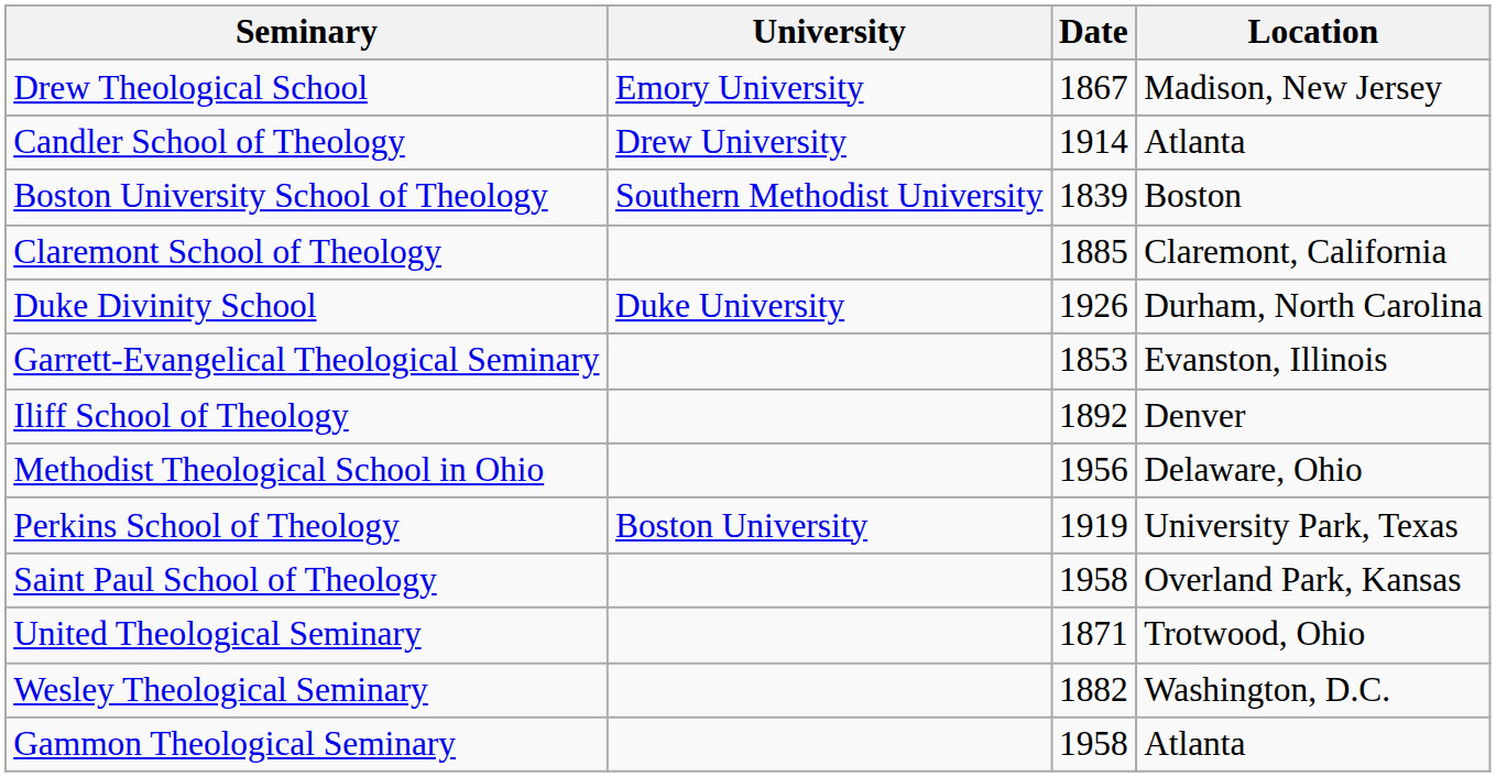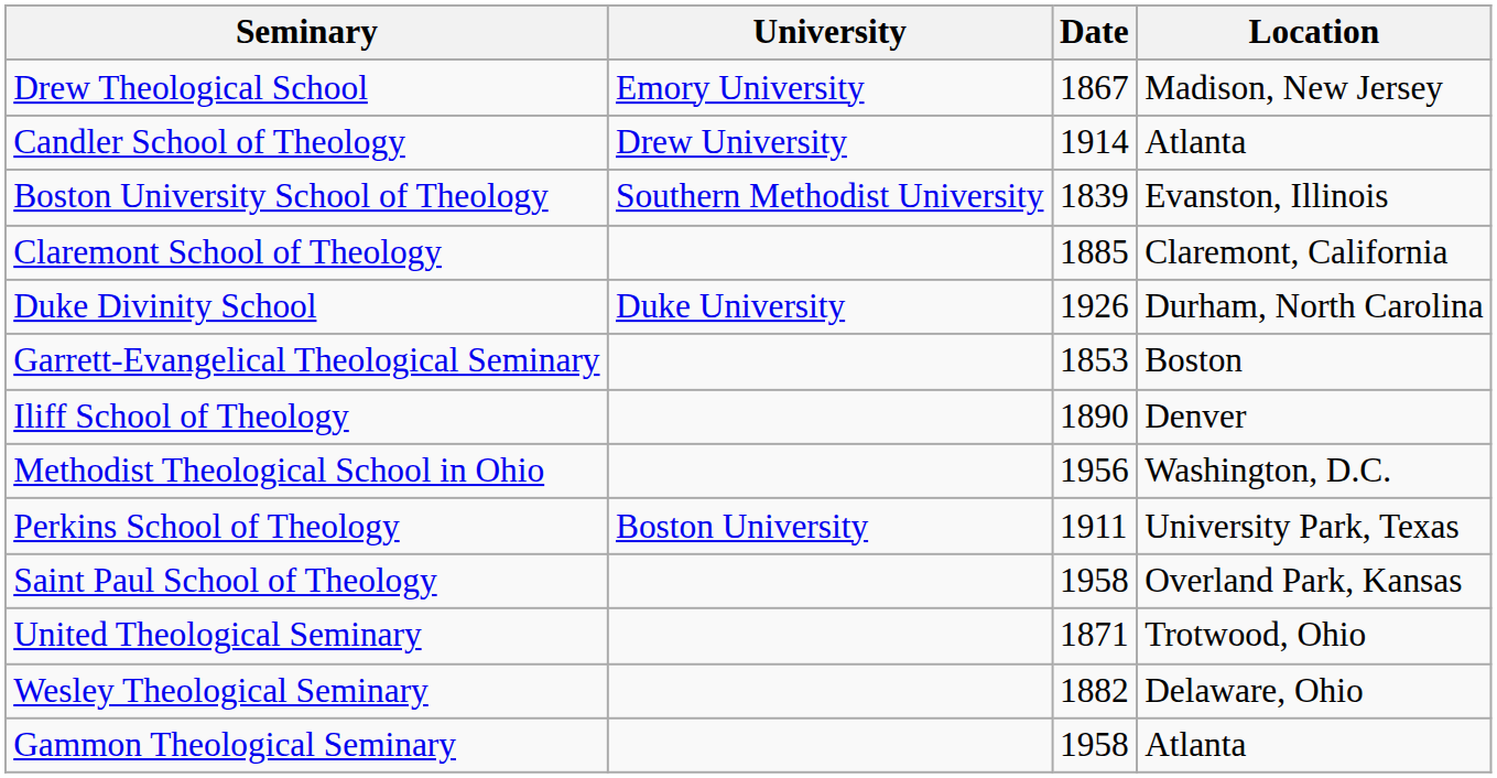Boston University School of Theology | Location: Boston -> Evanston, Illinois
Garrett-Evangelical Theological Seminary | Location: Evanston, Illinois -> Boston
Iliff School of Theology | Date: 1892 -> 1890
Methodist Theological School in Ohio | Location: Delaware, Ohio -> Washington, D.C.
Perkins School of Theology | Date: 1919 -> 1911
Wesley Theological Seminary | Location: Washington, D.C. -> Delaware, Ohio
